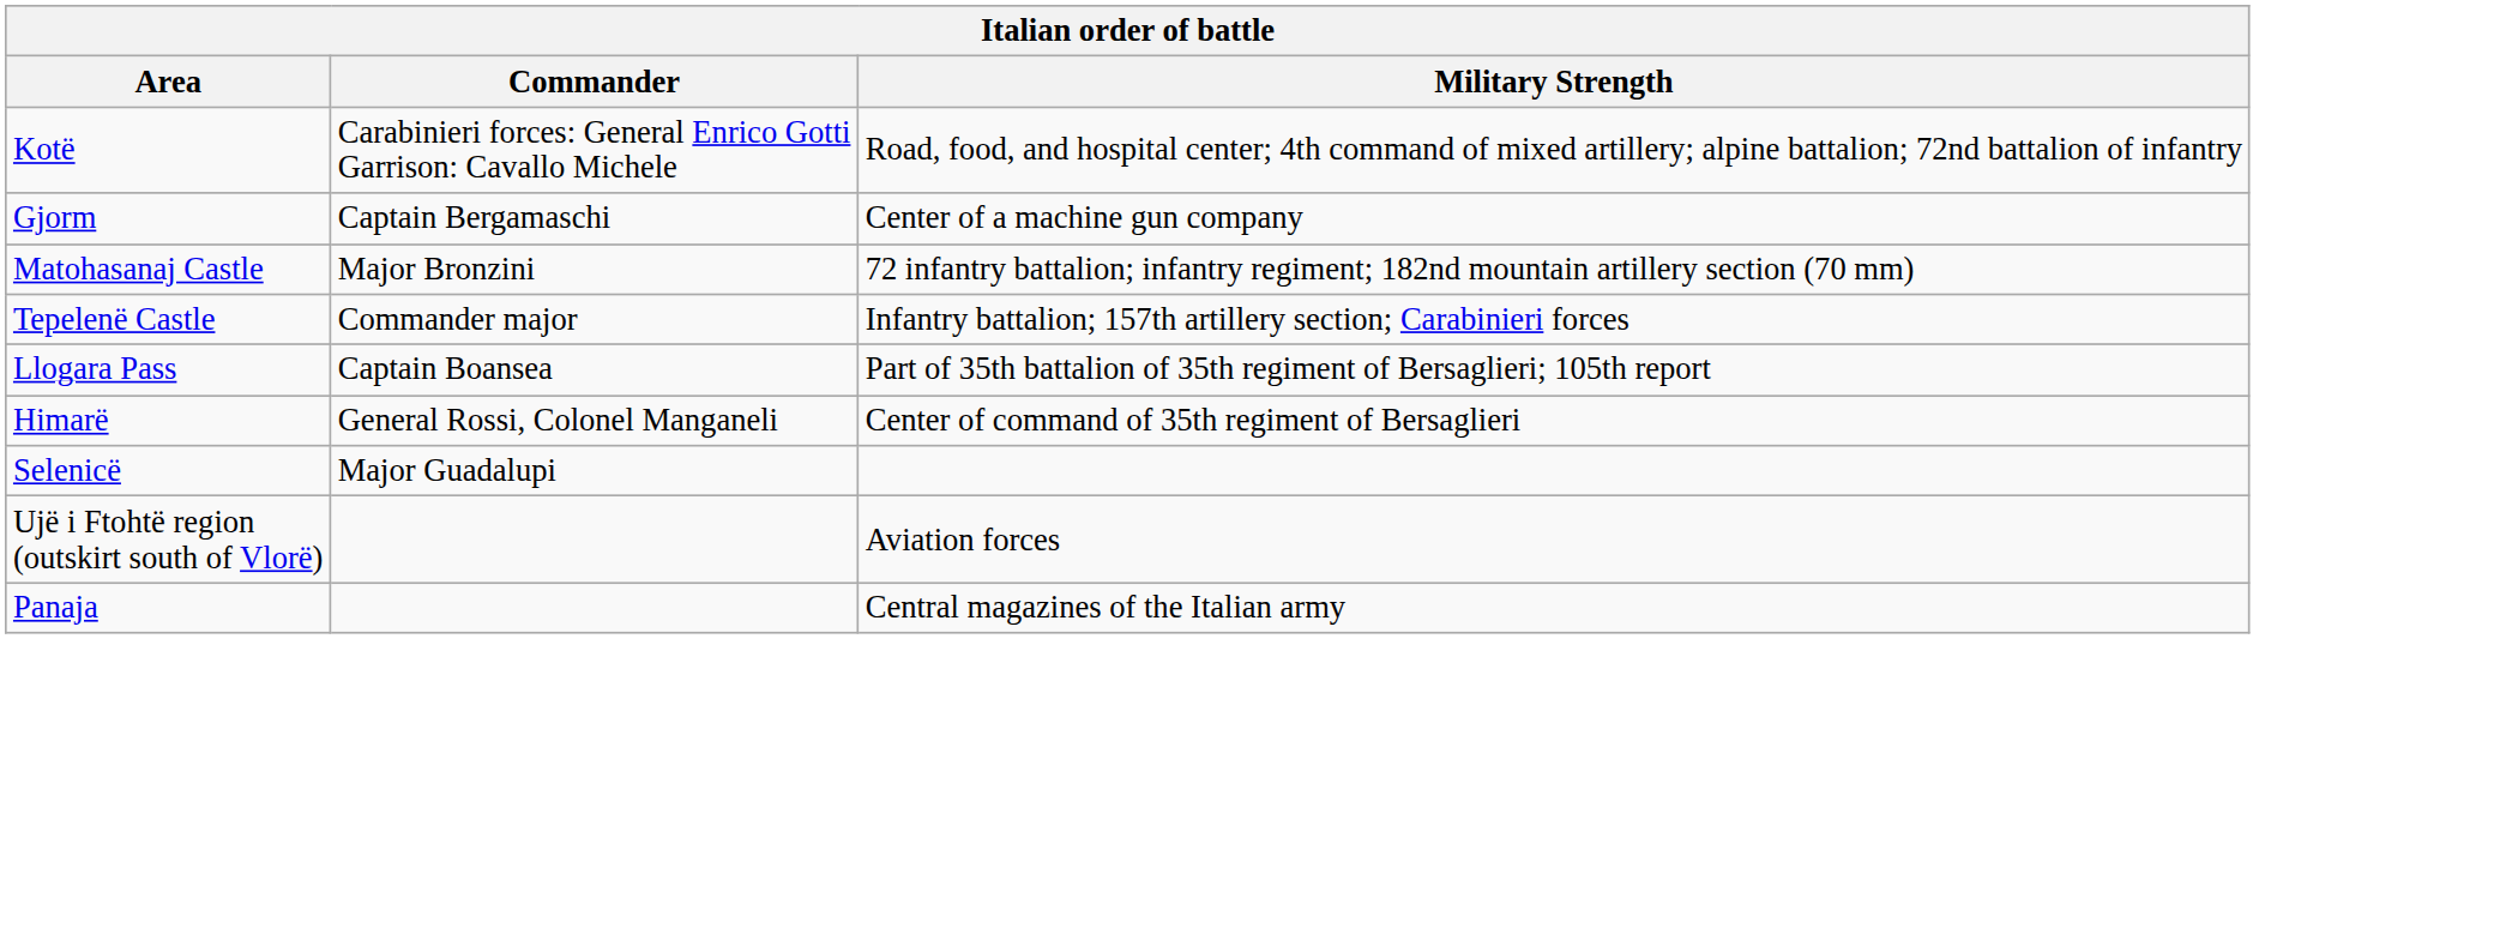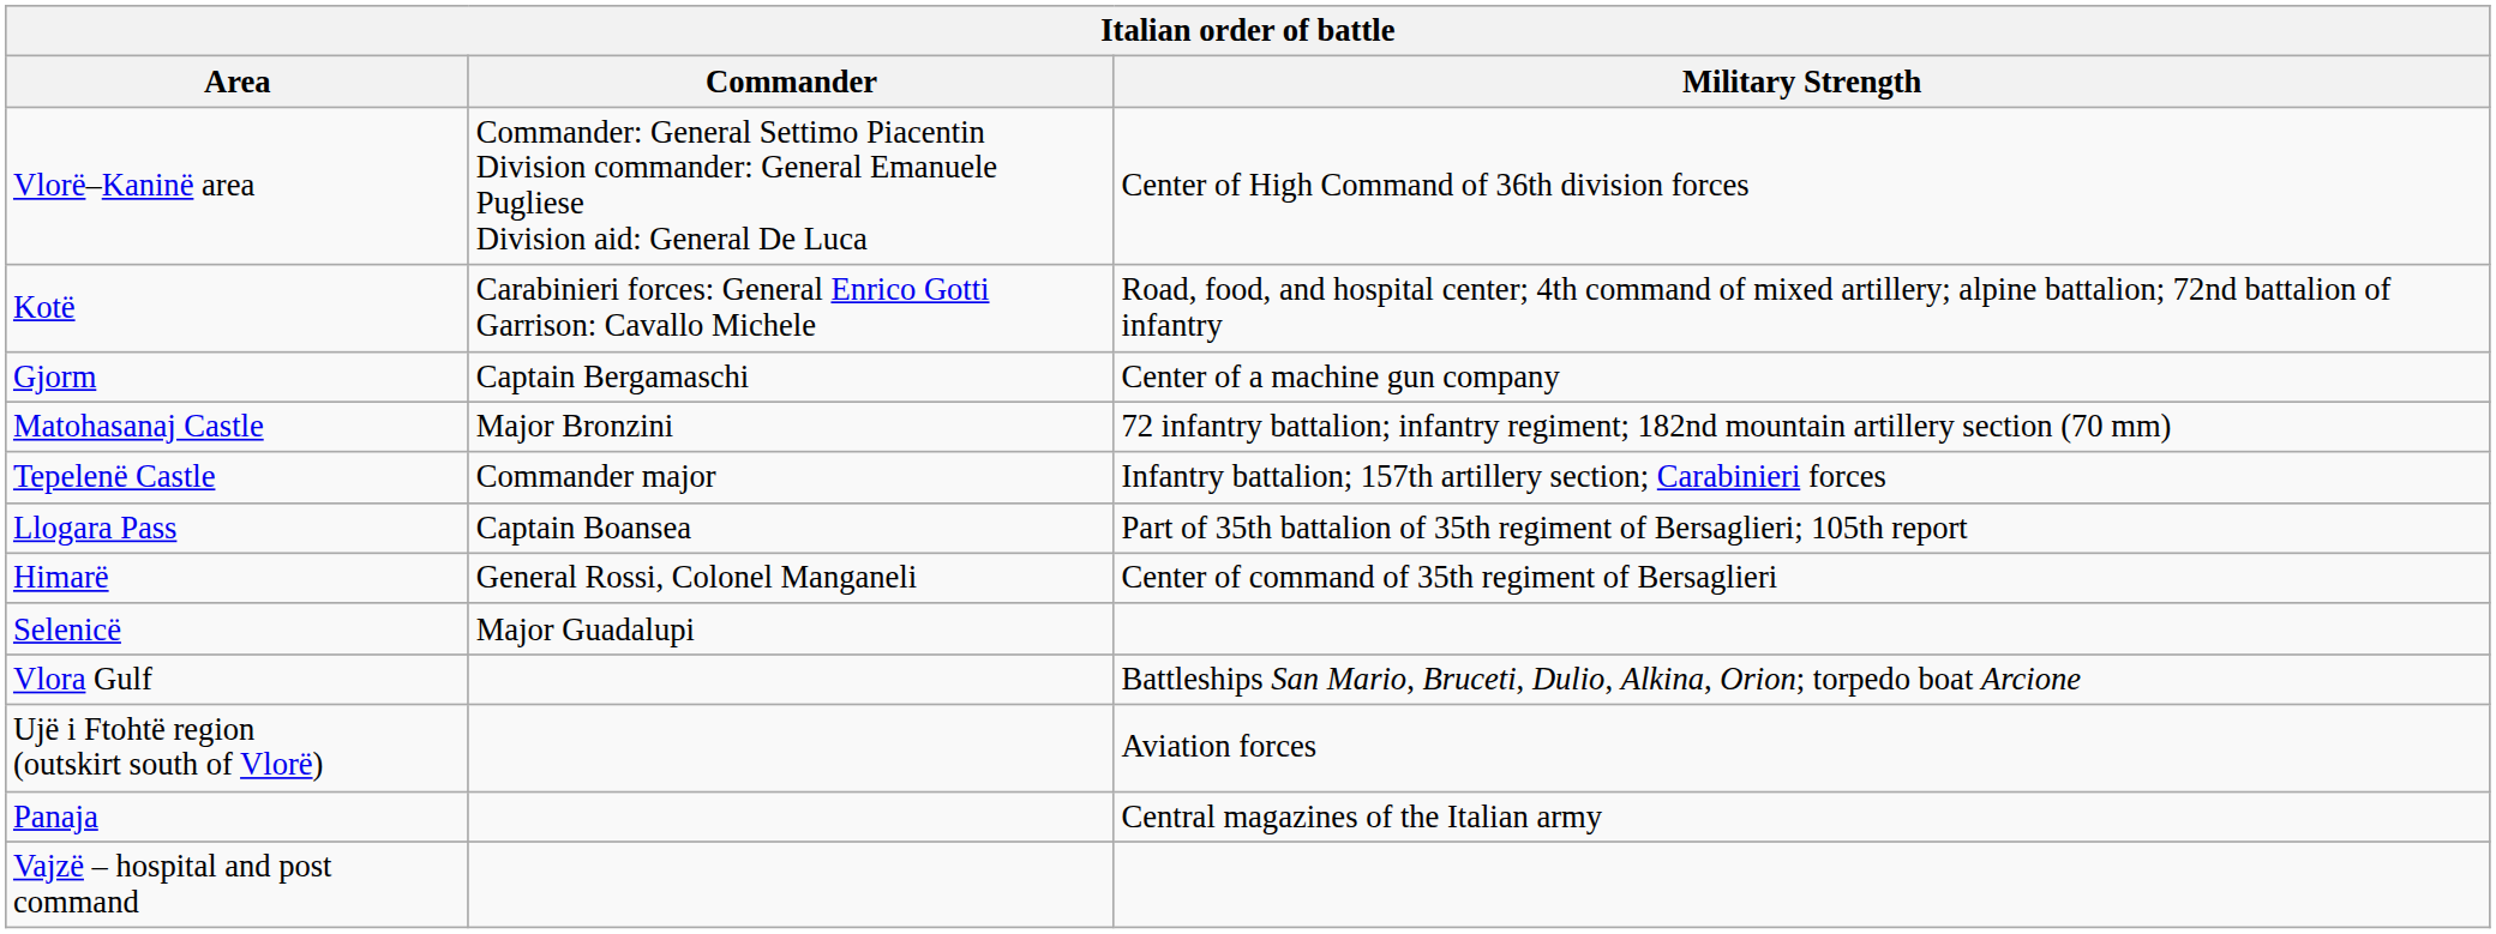+ row: Vlorë–Kaninë area | Commander: General Settimo Piacentin Division commander: General Emanuele Pugliese Division aid: General De Luca | Center of High Command of 36th division forces
+ row: Vlora Gulf | Battleships San Mario, Bruceti, Dulio, Alkina, Orion; torpedo boat Arcione
+ row: Vajzë – hospital and post command
